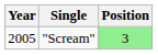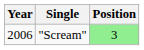"Scream" | Year: 2005 -> 2006
